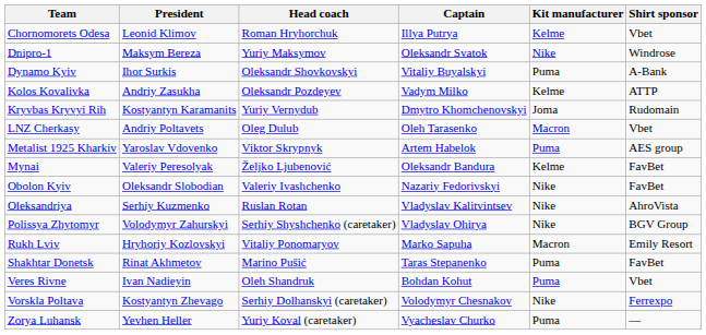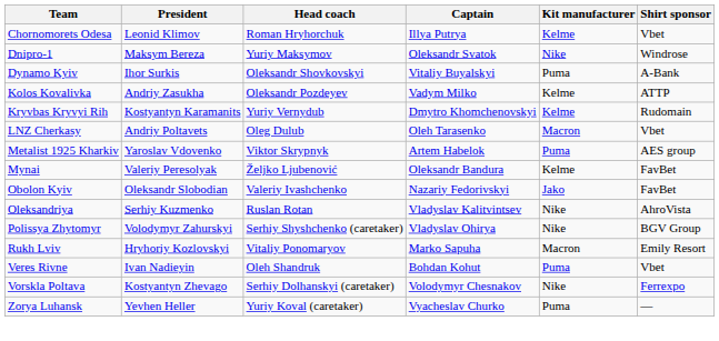Kryvbas Kryvyi Rih | Kit manufacturer: Joma -> Kelme
Obolon Kyiv | Kit manufacturer: Nike -> Jako
- row: Shakhtar Donetsk | Rinat Akhmetov | Marino Pušić | Taras Stepanenko | Puma | FavBet
